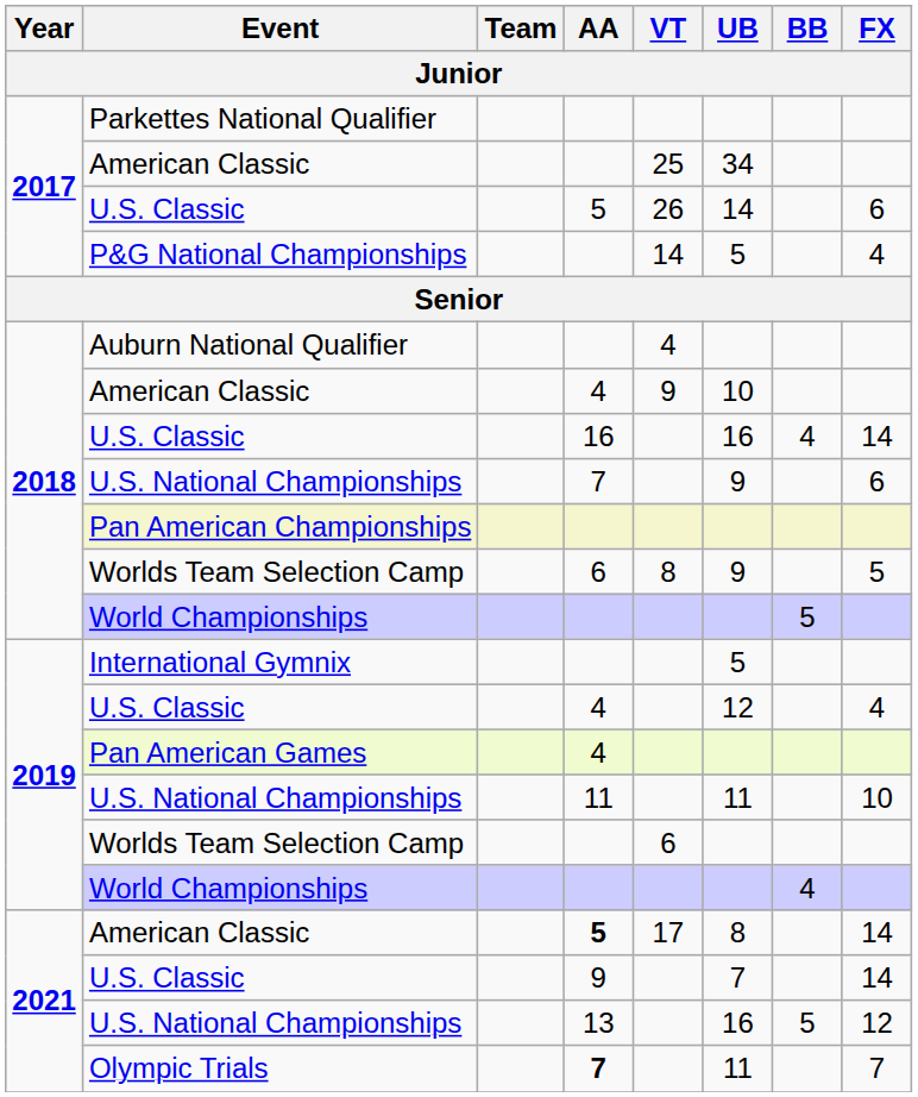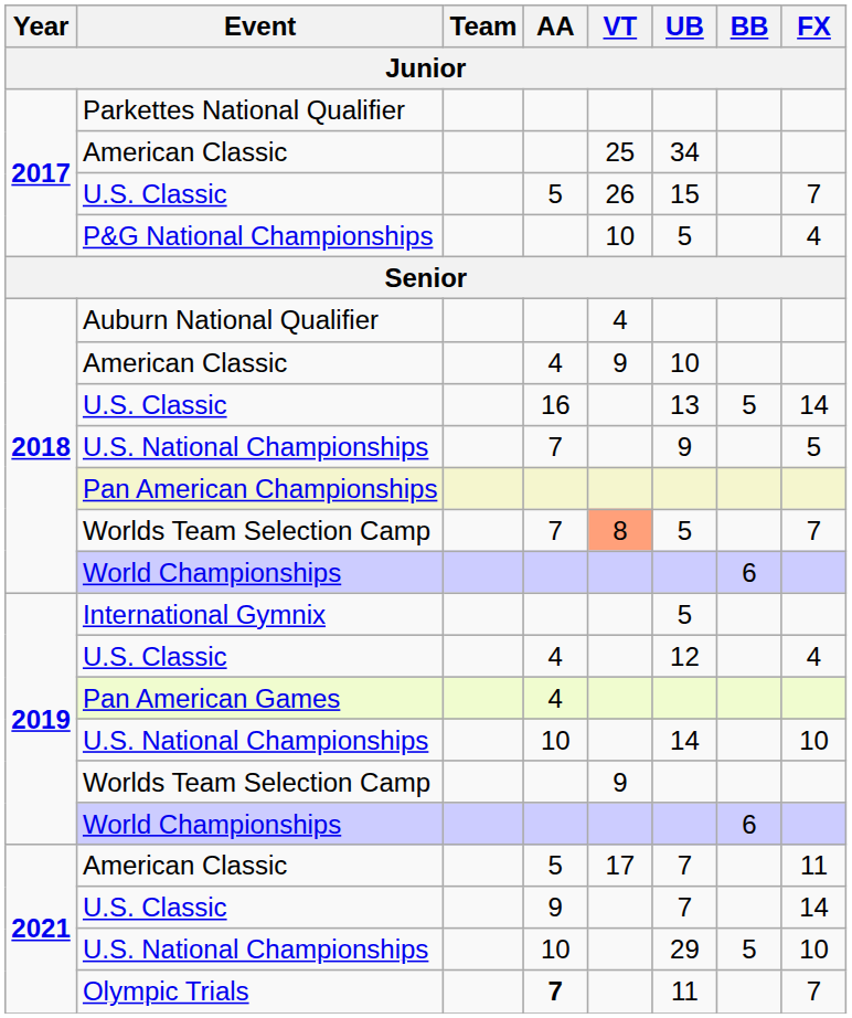2017 / U.S. Classic | UB: 14 -> 15
2017 / U.S. Classic | FX: 6 -> 7
P&G National Championships | VT: 14 -> 10
2018 / U.S. Classic | UB: 16 -> 13
2018 / U.S. Classic | BB: 4 -> 5
2018 / U.S. National Championships | FX: 6 -> 5
2018 / Worlds Team Selection Camp | AA: 6 -> 7
2018 / Worlds Team Selection Camp | VT: no background -> lightsalmon background
2018 / Worlds Team Selection Camp | UB: 9 -> 5
2018 / Worlds Team Selection Camp | FX: 5 -> 7
2018 / World Championships | BB: 5 -> 6
2019 / U.S. National Championships | AA: 11 -> 10
2019 / U.S. National Championships | UB: 11 -> 14
2019 / Worlds Team Selection Camp | VT: 6 -> 9
2019 / World Championships | BB: 4 -> 6
2021 / American Classic | AA: bold -> normal
2021 / American Classic | UB: 8 -> 7
2021 / American Classic | FX: 14 -> 11
2021 / U.S. National Championships | AA: 13 -> 10
2021 / U.S. National Championships | UB: 16 -> 29
2021 / U.S. National Championships | FX: 12 -> 10
